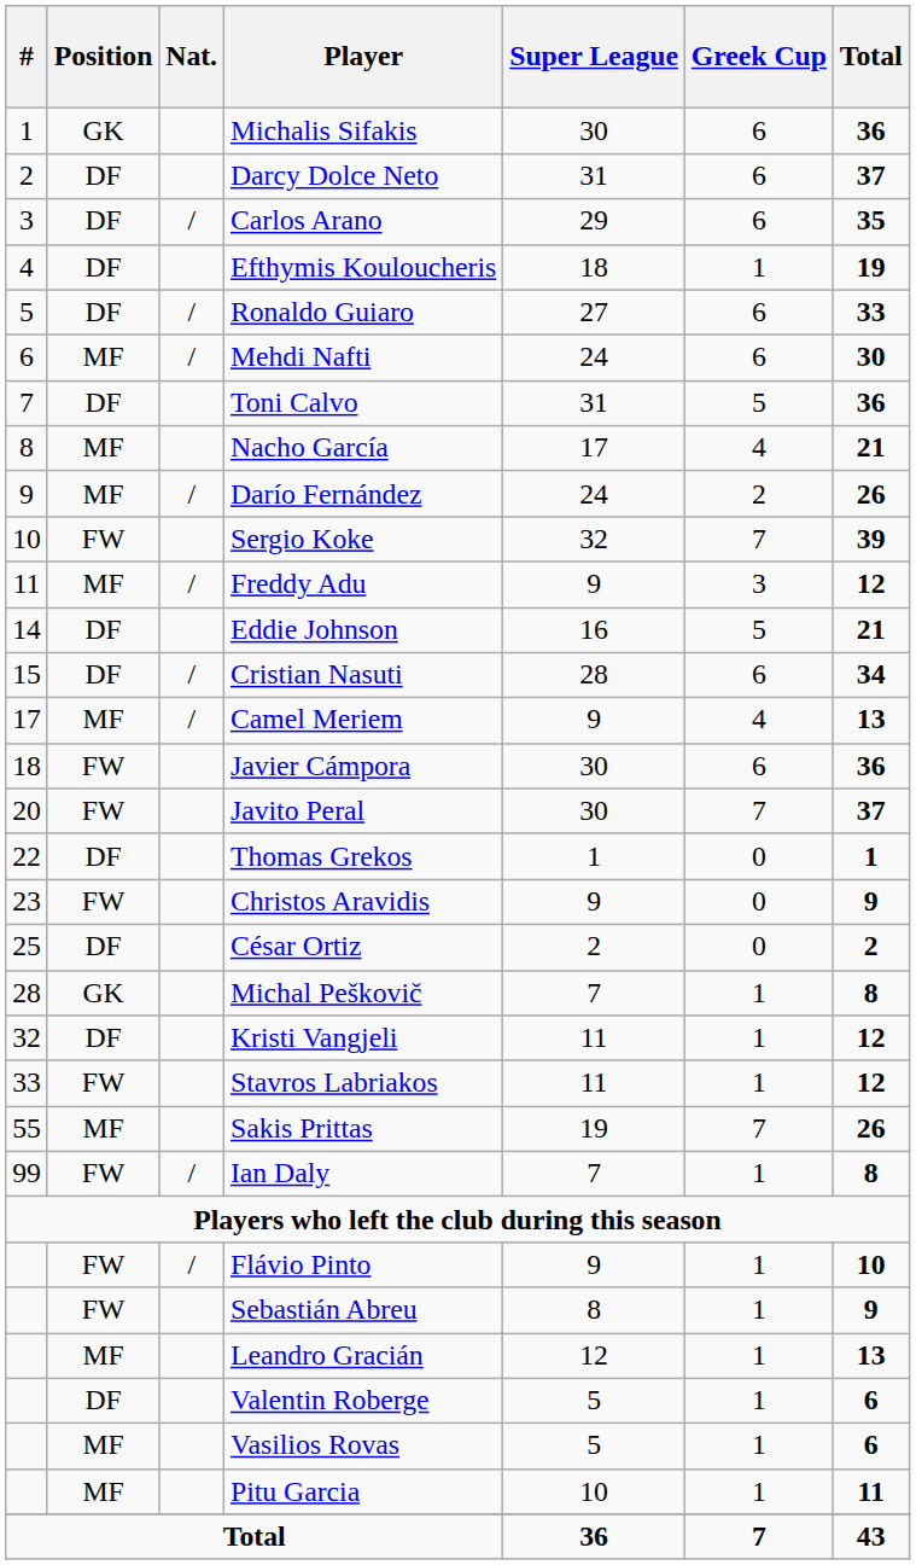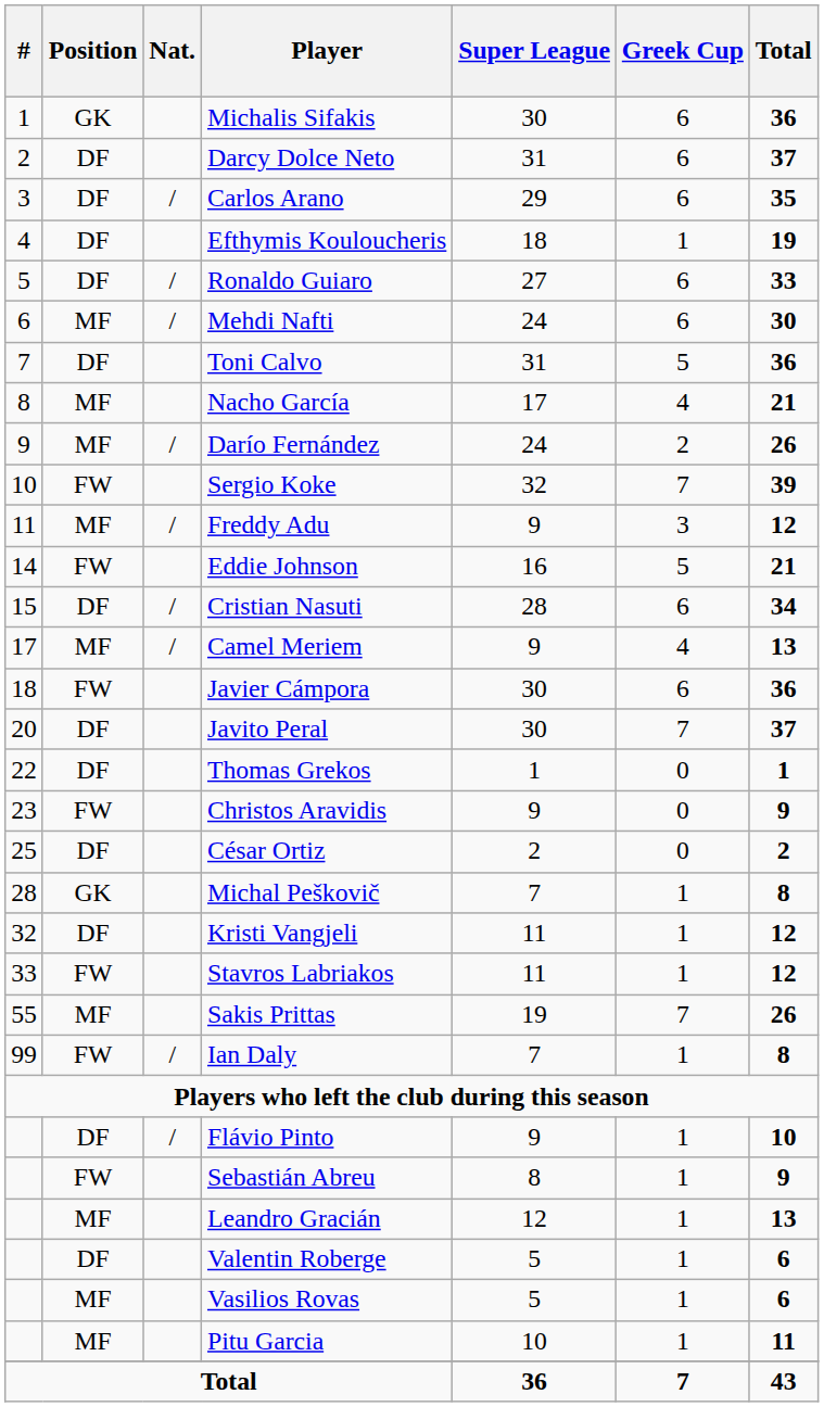Eddie Johnson | Position: DF -> FW
Javito Peral | Position: FW -> DF
Flávio Pinto | Position: FW -> DF
